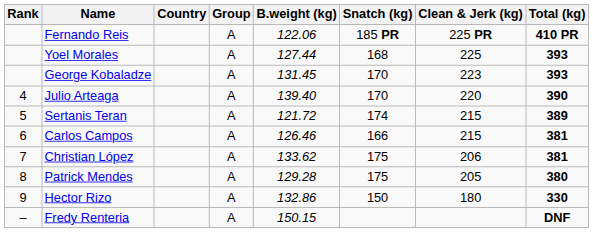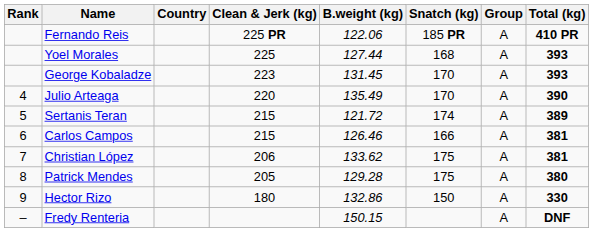columns swapped: Group <-> Clean & Jerk (kg)
Julio Arteaga | B.weight (kg): 139.40 -> 135.49
